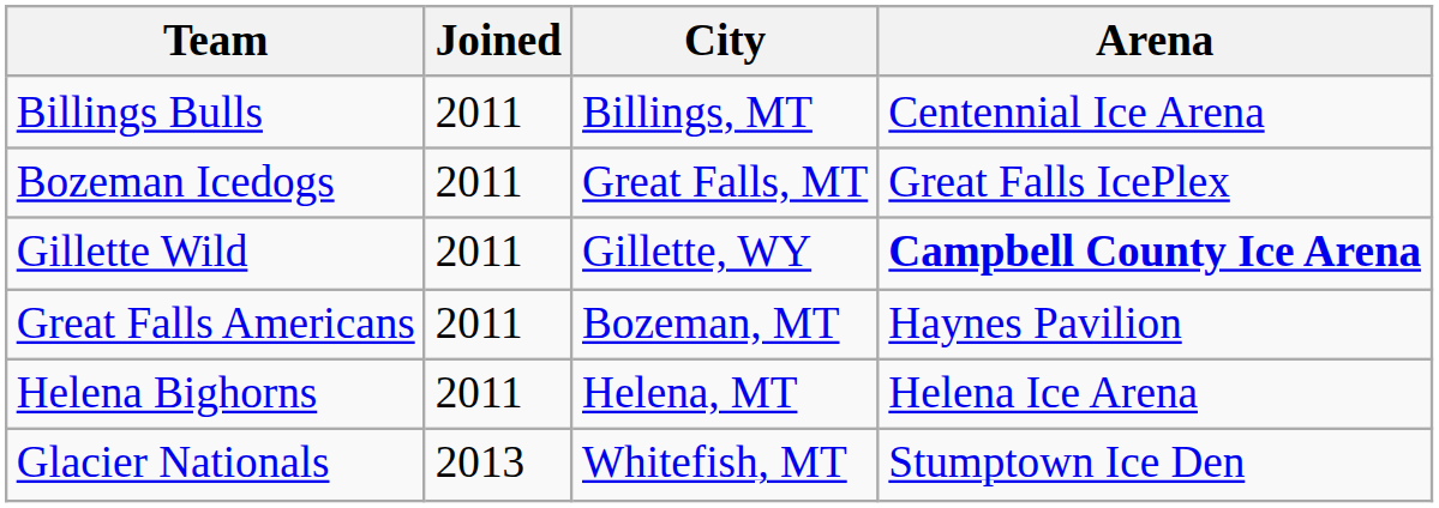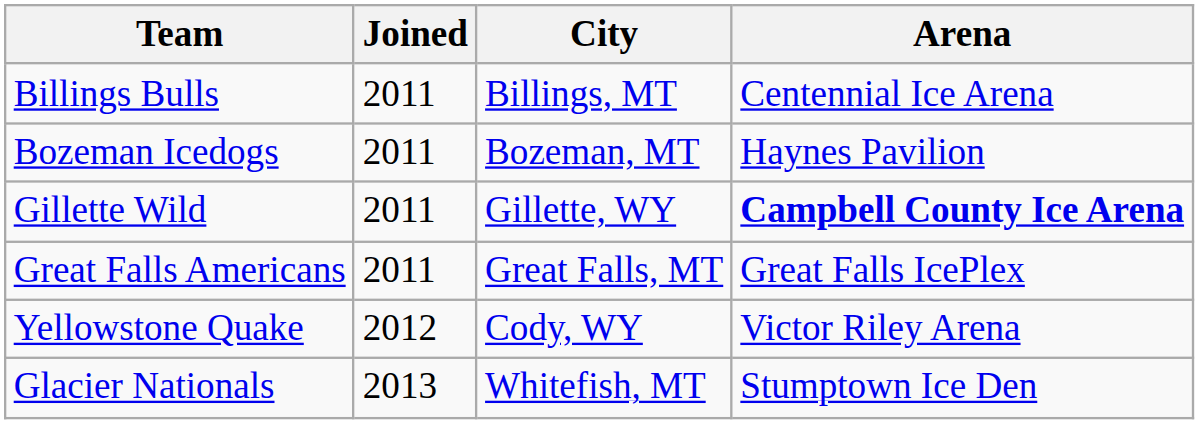Bozeman Icedogs | City: Great Falls, MT -> Bozeman, MT
Bozeman Icedogs | Arena: Great Falls IcePlex -> Haynes Pavilion
Great Falls Americans | City: Bozeman, MT -> Great Falls, MT
Great Falls Americans | Arena: Haynes Pavilion -> Great Falls IcePlex
- row: Helena Bighorns | 2011 | Helena, MT | Helena Ice Arena
+ row: Yellowstone Quake | 2012 | Cody, WY | Victor Riley Arena
